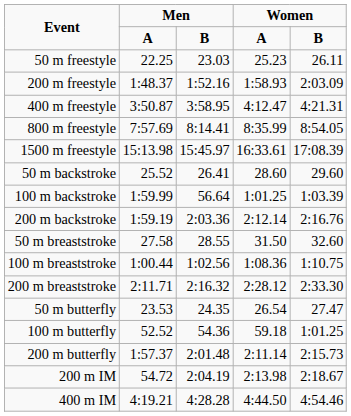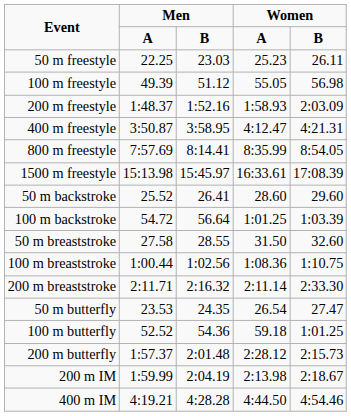+ row: 100 m freestyle | 49.39 | 51.12 | 55.05 | 56.98
100 m backstroke | column 2: 1:59.99 -> 54.72
- row: 200 m backstroke | 1:59.19 | 2:03.36 | 2:12.14 | 2:16.76
200 m breaststroke | column 4: 2:28.12 -> 2:11.14
200 m butterfly | column 4: 2:11.14 -> 2:28.12
200 m IM | column 2: 54.72 -> 1:59.99
